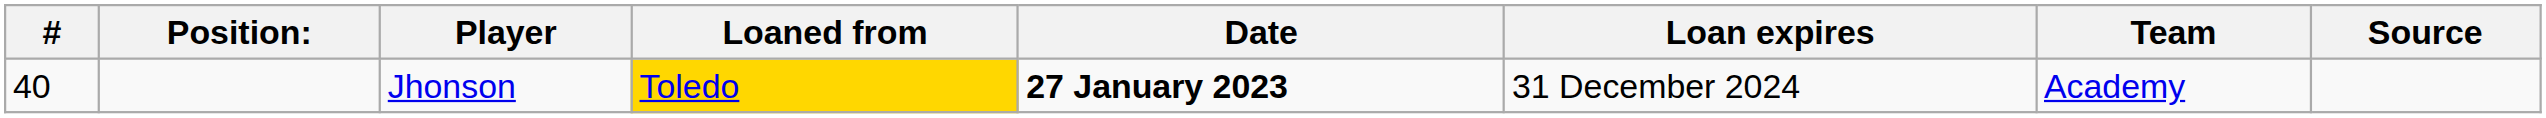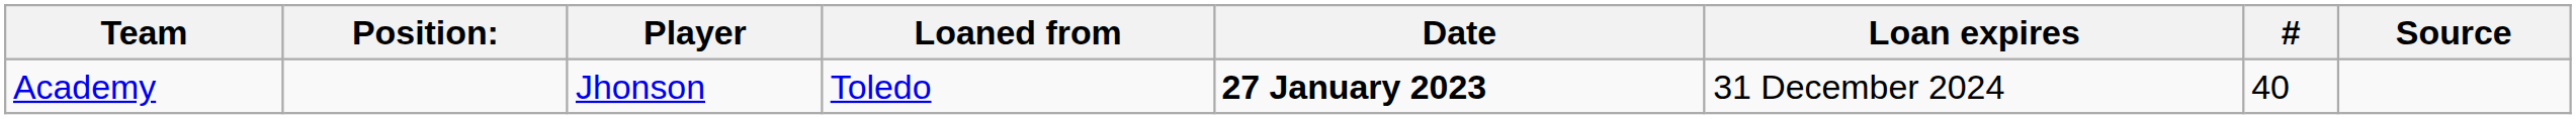columns swapped: # <-> Team
Jhonson | Loaned from: gold background -> no background
